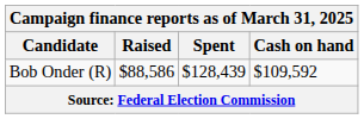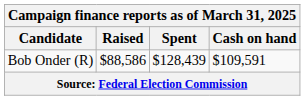Bob Onder (R) | Cash on hand: $109,592 -> $109,591
